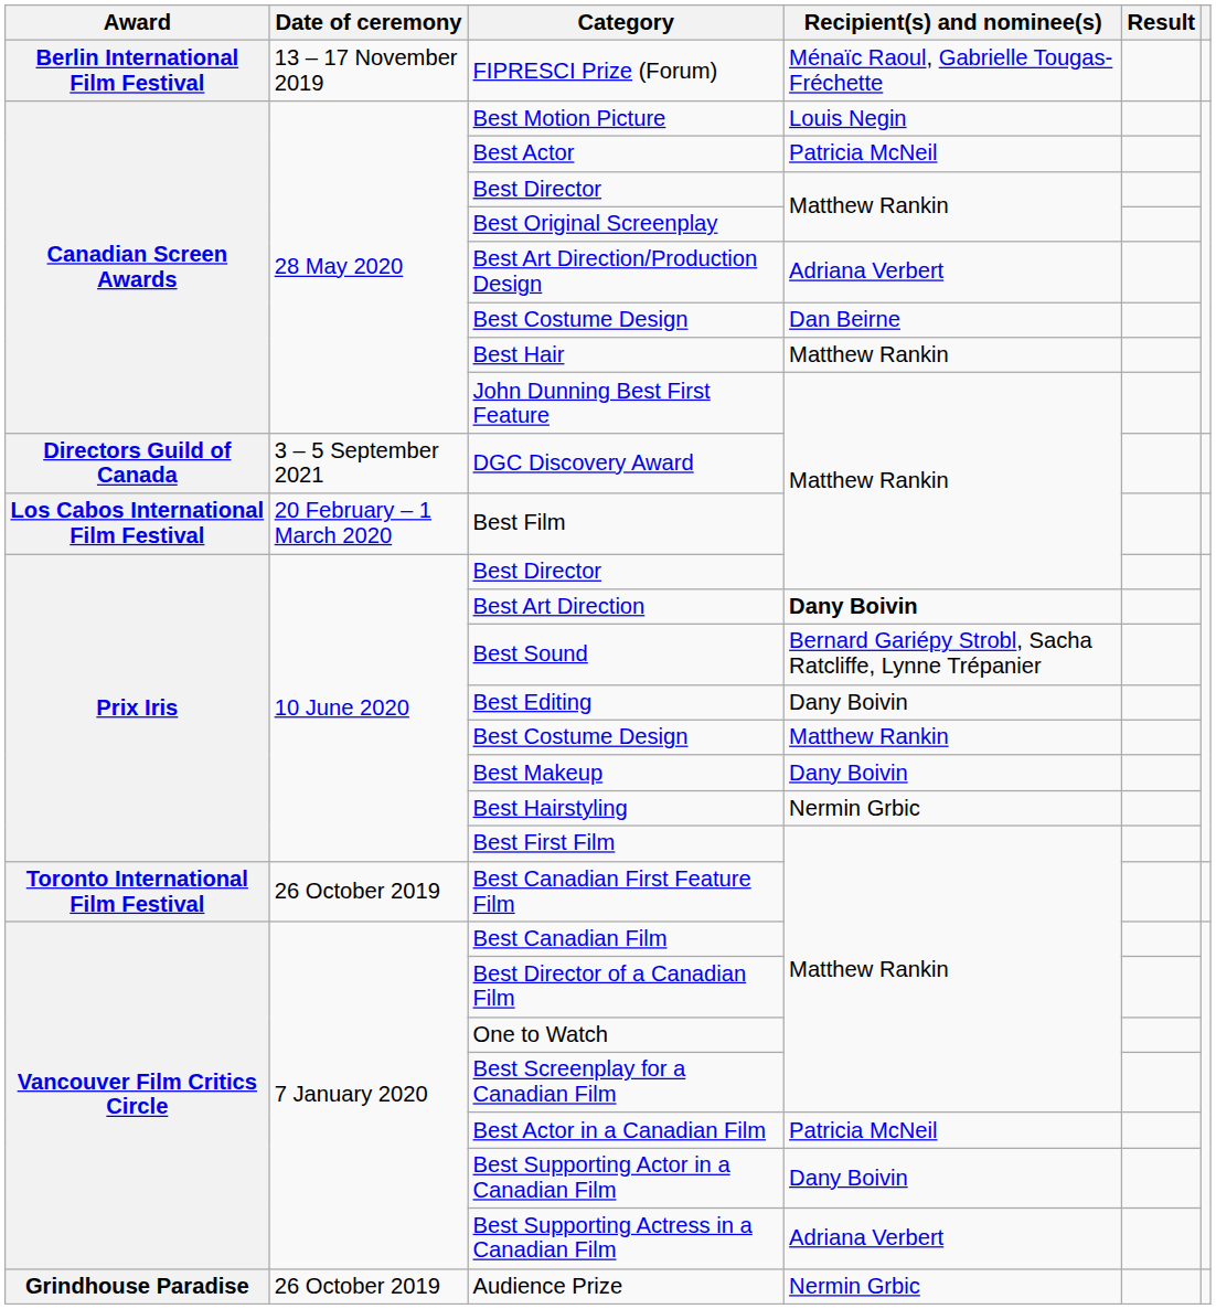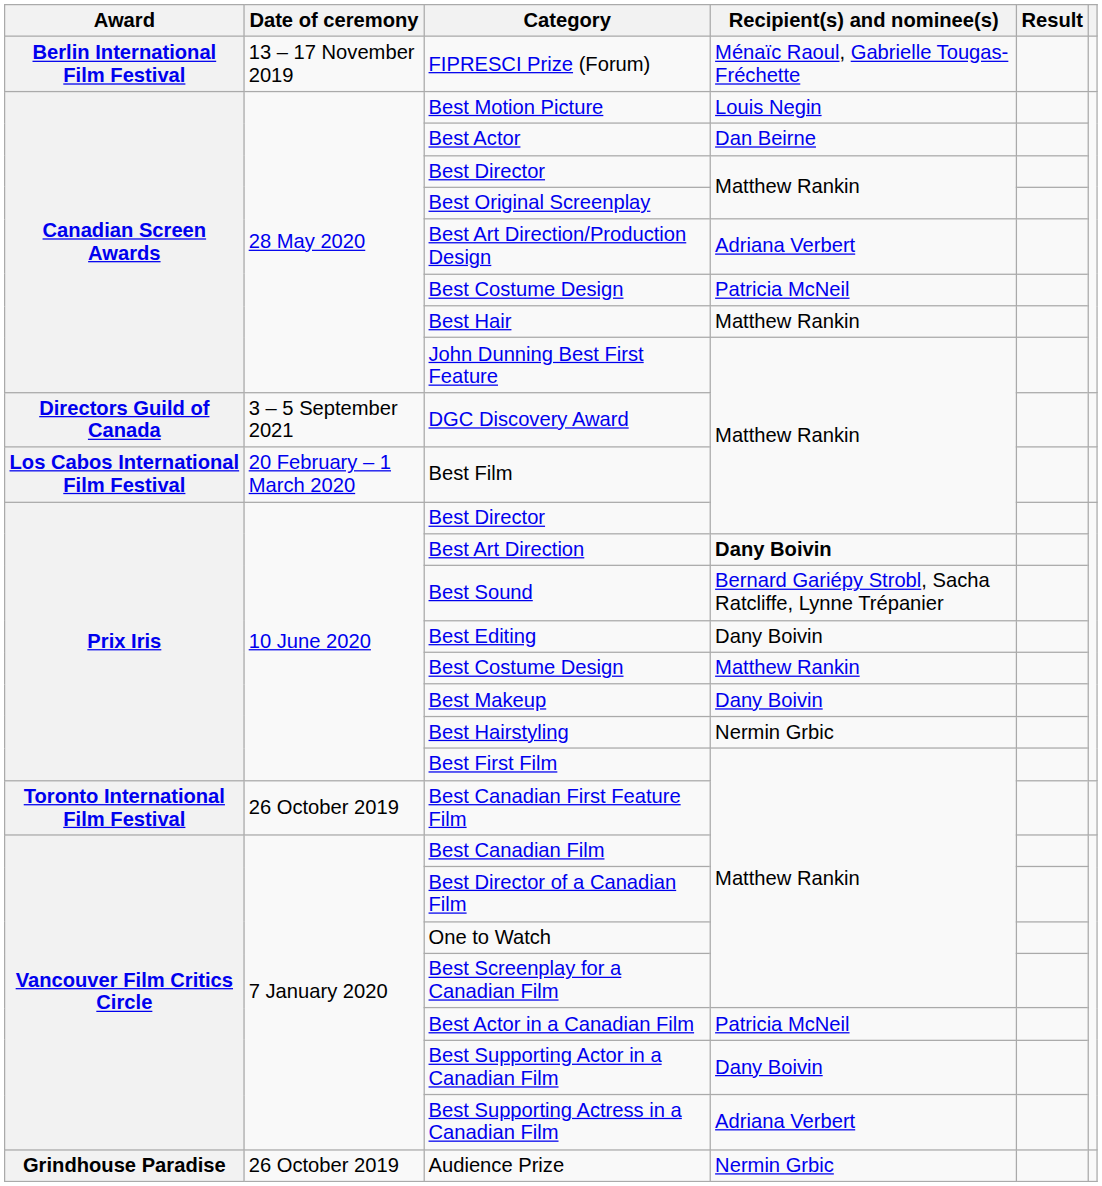Best Actor | Recipient(s) and nominee(s): Patricia McNeil -> Dan Beirne
Canadian Screen Awards / Best Costume Design | Recipient(s) and nominee(s): Dan Beirne -> Patricia McNeil
